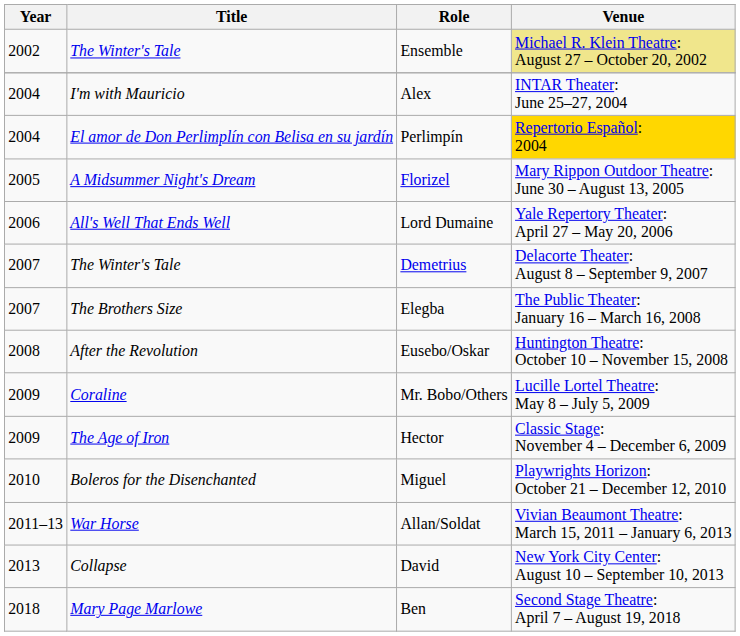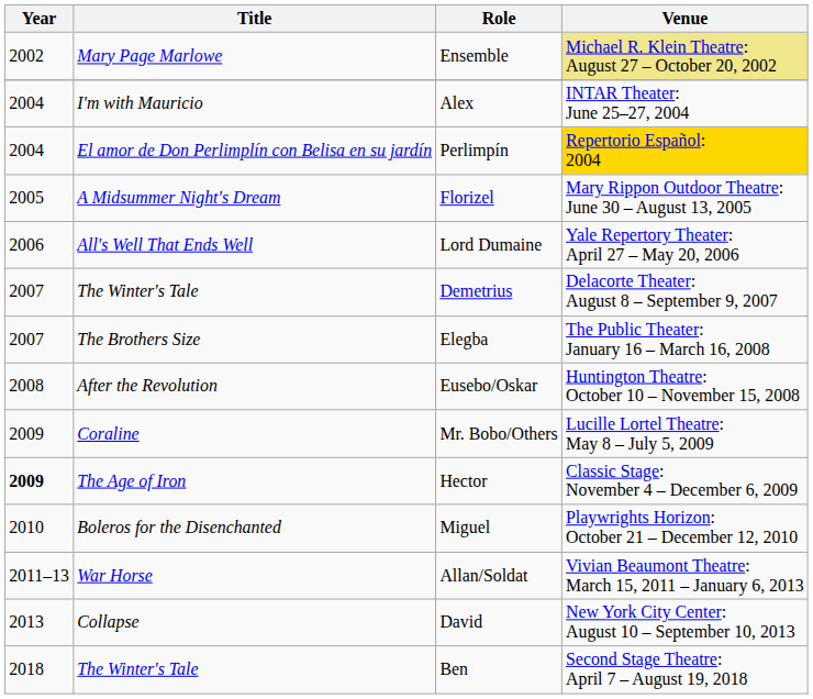Ensemble | Title: The Winter's Tale -> Mary Page Marlowe
Hector | Year: normal -> bold
Ben | Title: Mary Page Marlowe -> The Winter's Tale
